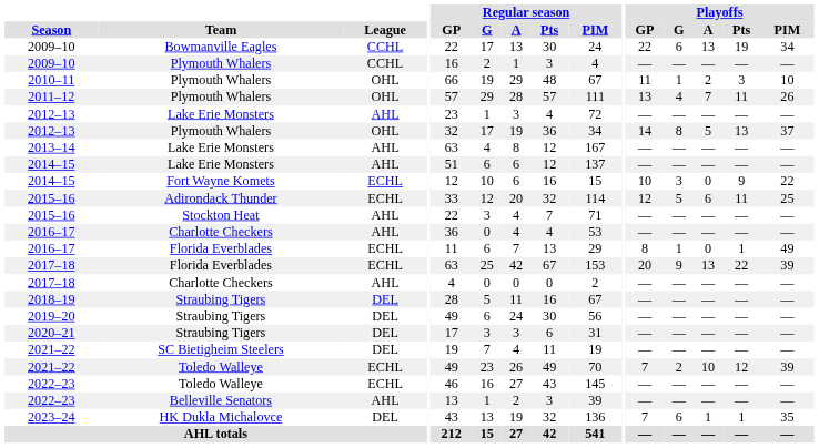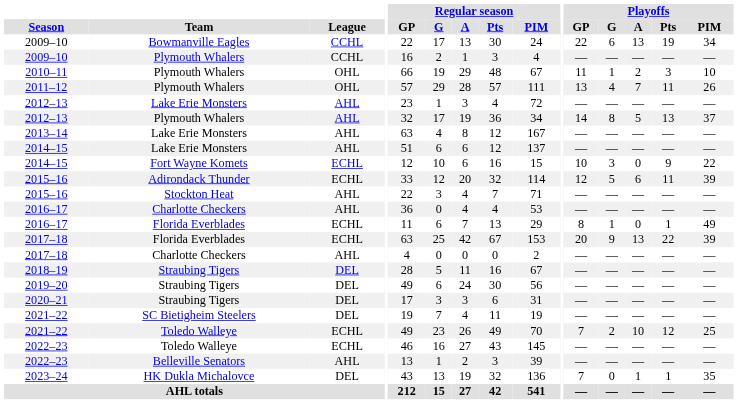2012–13 / Plymouth Whalers | League: OHL -> AHL
2015–16 / Adirondack Thunder | Playoffs / PIM: 25 -> 39
2021–22 / Toledo Walleye | Playoffs / PIM: 39 -> 25
2023–24 | Playoffs / G: 6 -> 0
